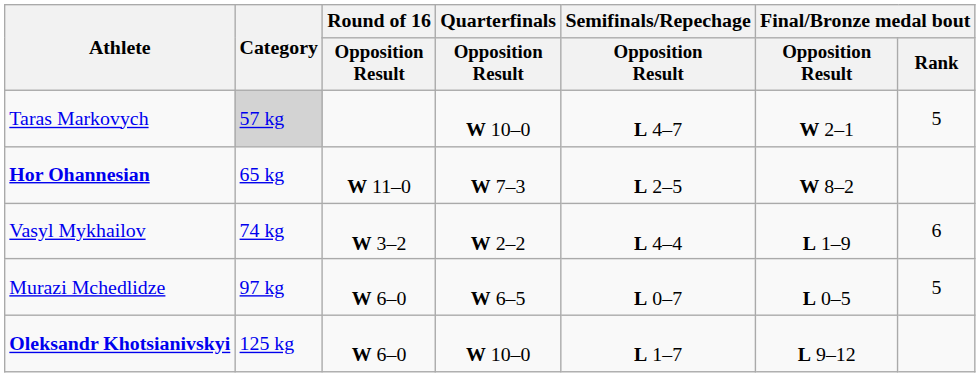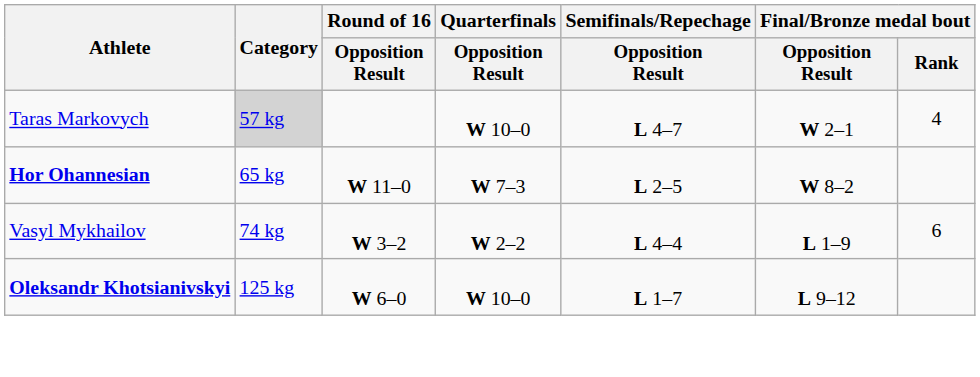Taras Markovych | Final/Bronze medal bout / Rank: 5 -> 4
- row: Murazi Mchedlidze | 97 kg | W 6–0 | W 6–5 | L 0–7 | L 0–5 | 5
